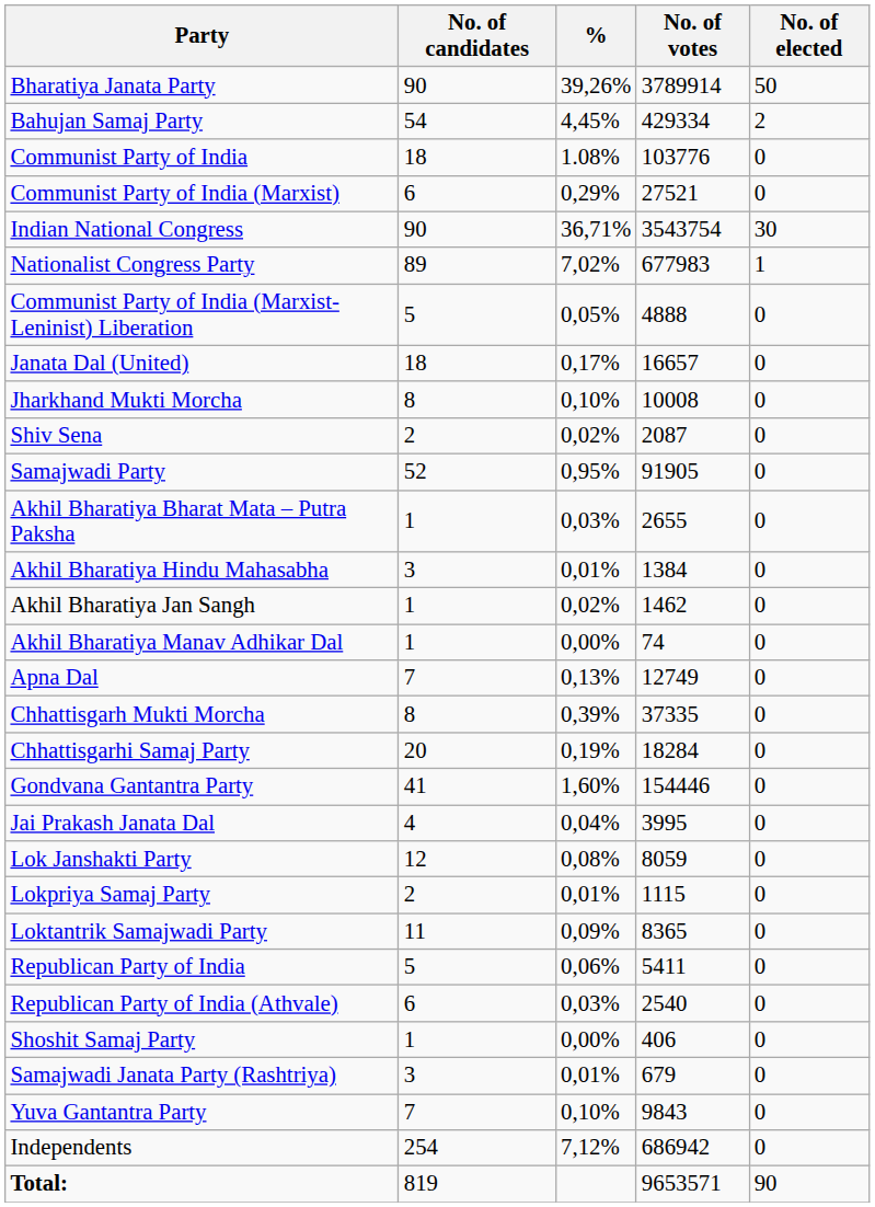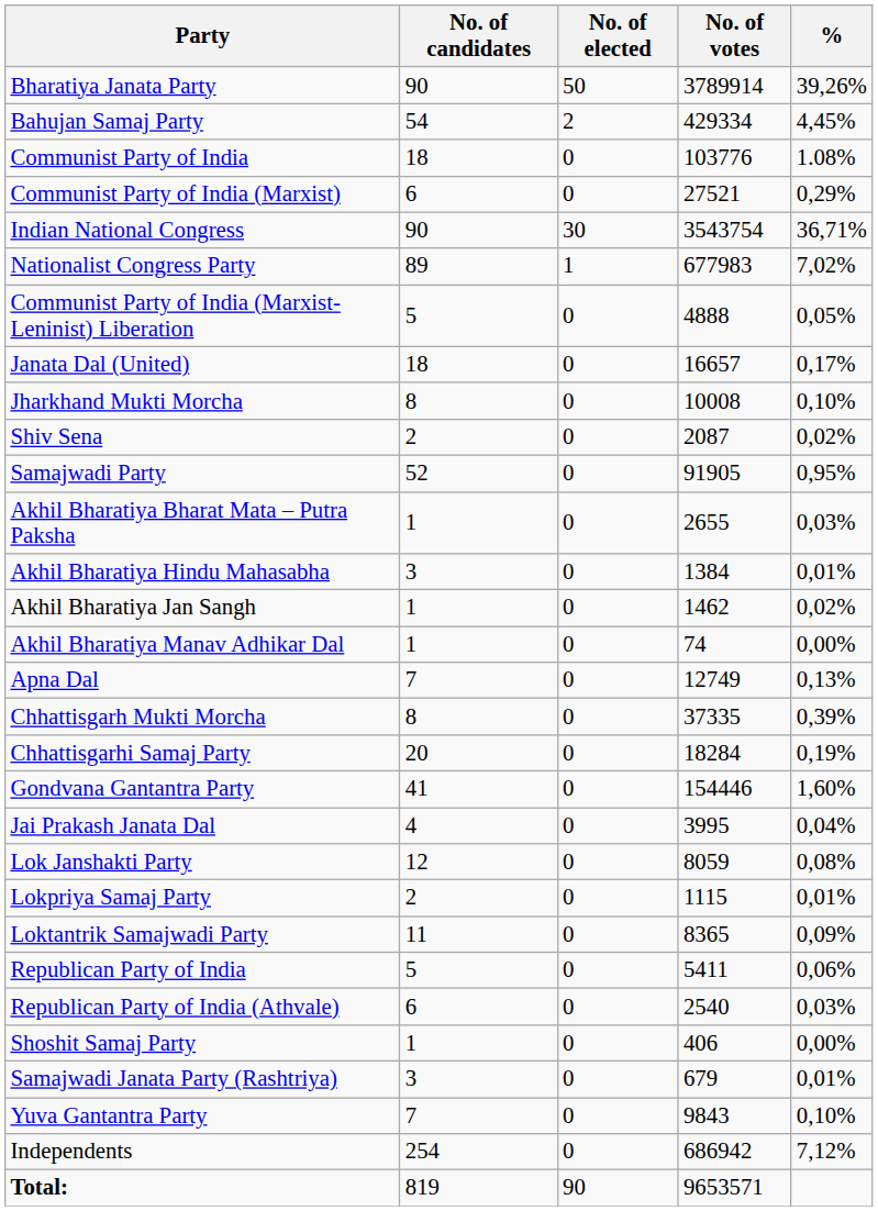columns swapped: No. of elected <-> %
